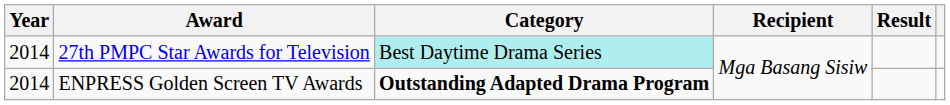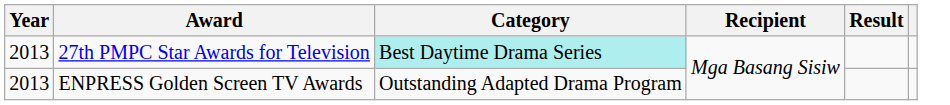27th PMPC Star Awards for Television | Year: 2014 -> 2013
ENPRESS Golden Screen TV Awards | Year: 2014 -> 2013
ENPRESS Golden Screen TV Awards | Category: bold -> normal
